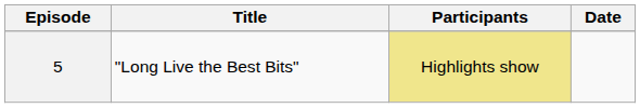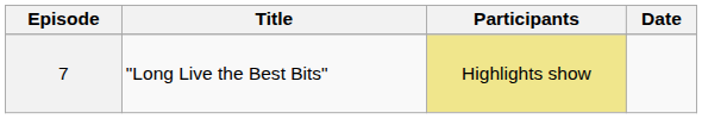"Long Live the Best Bits" | Episode: 5 -> 7
